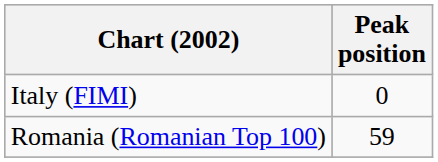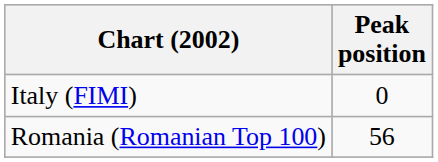Romania (Romanian Top 100) | Peak position: 59 -> 56
